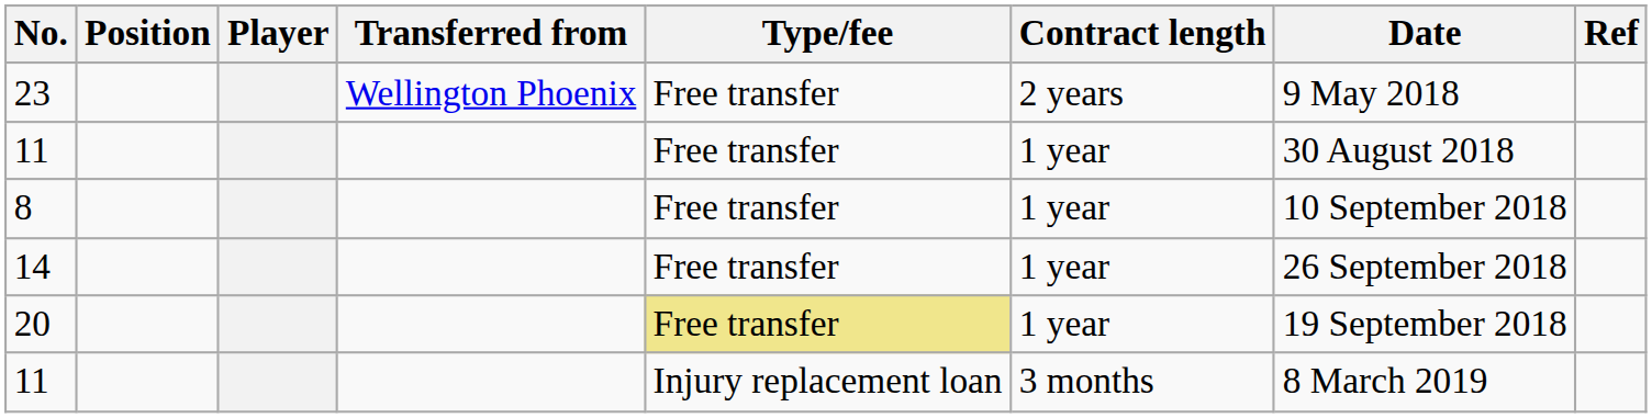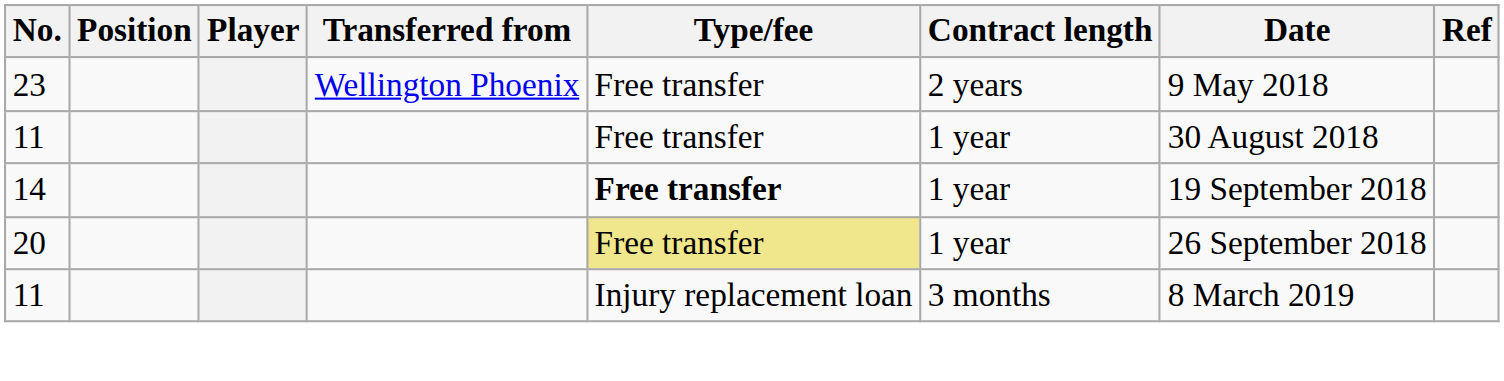- row: 8 | Free transfer | 1 year | 10 September 2018
14 | Type/fee: normal -> bold
14 | Date: 26 September 2018 -> 19 September 2018
20 | Date: 19 September 2018 -> 26 September 2018
